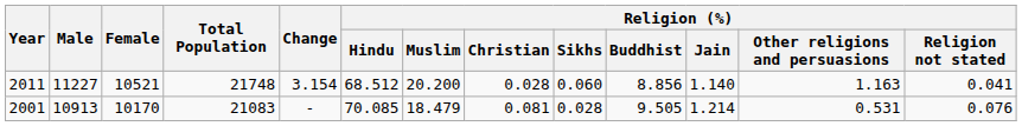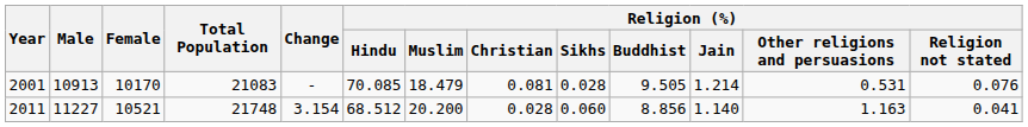rows swapped: 2001 <-> 2011
